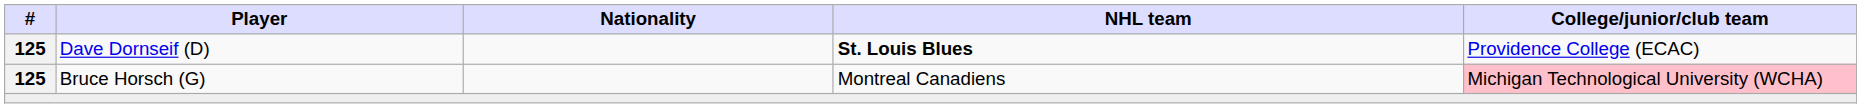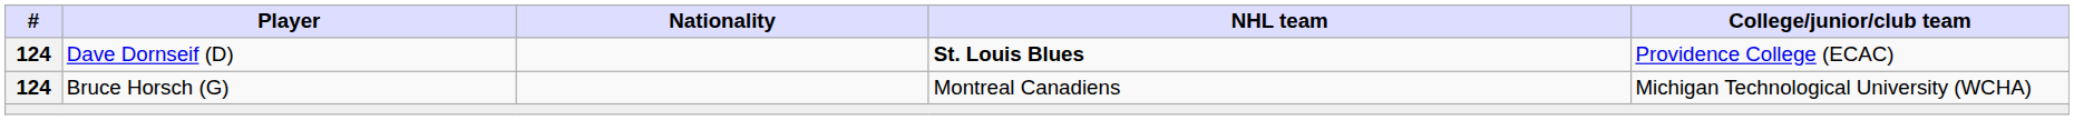Dave Dornseif (D) | #: 125 -> 124
Bruce Horsch (G) | #: 125 -> 124
Bruce Horsch (G) | College/junior/club team: pink background -> no background
